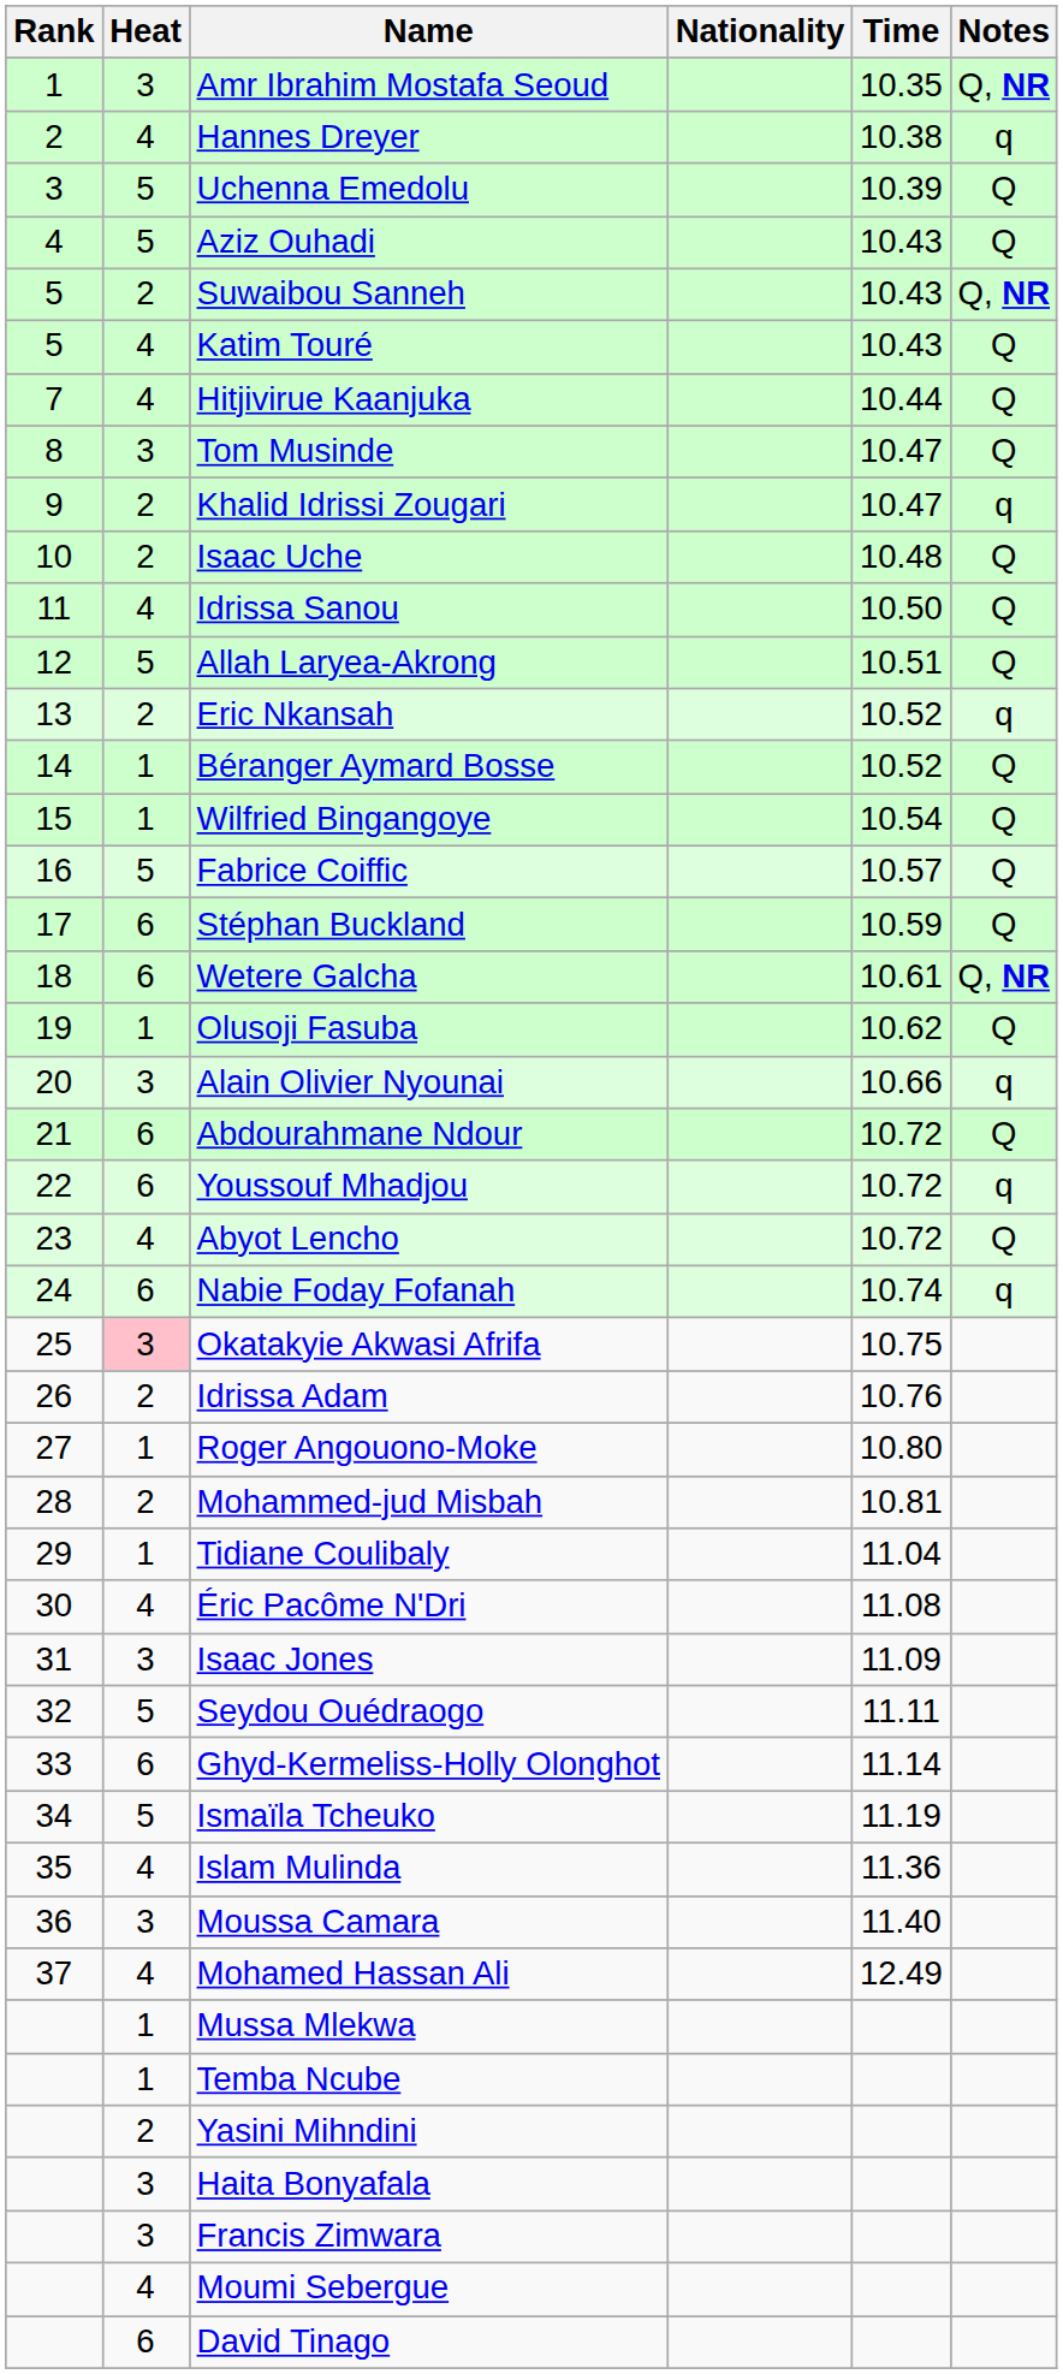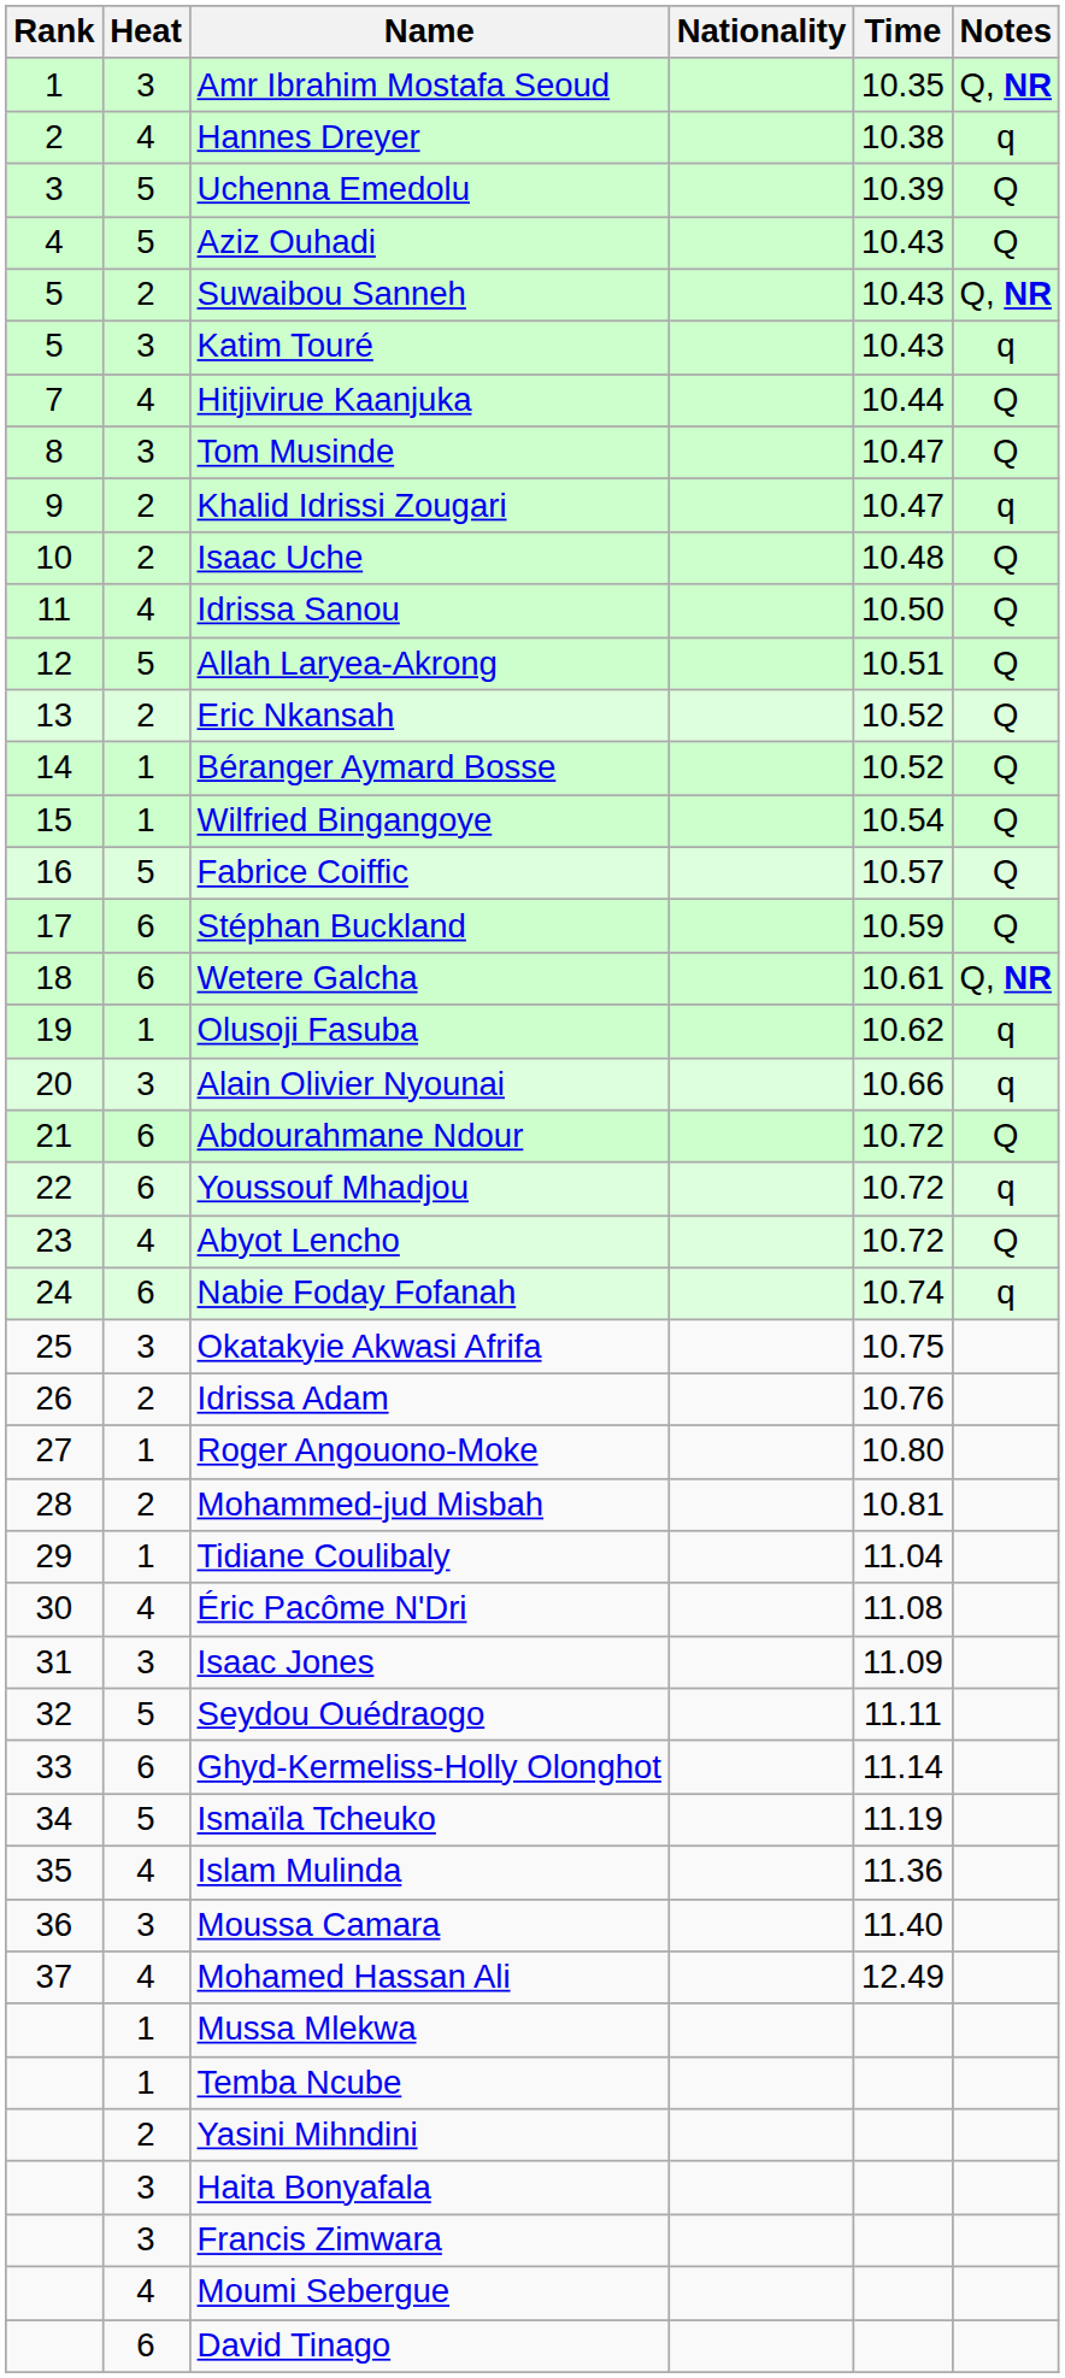Katim Touré | Heat: 4 -> 3
Katim Touré | Notes: Q -> q
Eric Nkansah | Notes: q -> Q
Olusoji Fasuba | Notes: Q -> q
Okatakyie Akwasi Afrifa | Heat: pink background -> no background
